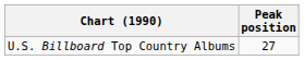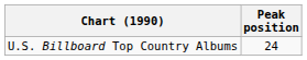U.S. Billboard Top Country Albums | Peak position: 27 -> 24
